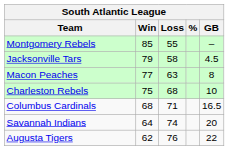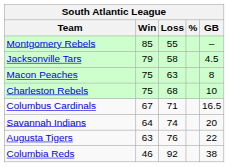Macon Peaches | Win: 77 -> 75
Columbus Cardinals | Win: 68 -> 67
Augusta Tigers | Win: 62 -> 63
+ row: Columbia Reds | 46 | 92 | 38
